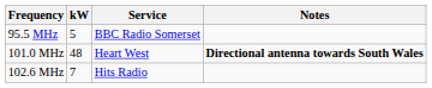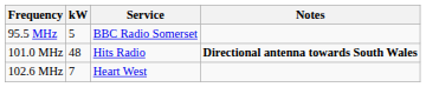101.0 MHz | Service: Heart West -> Hits Radio
102.6 MHz | Service: Hits Radio -> Heart West
